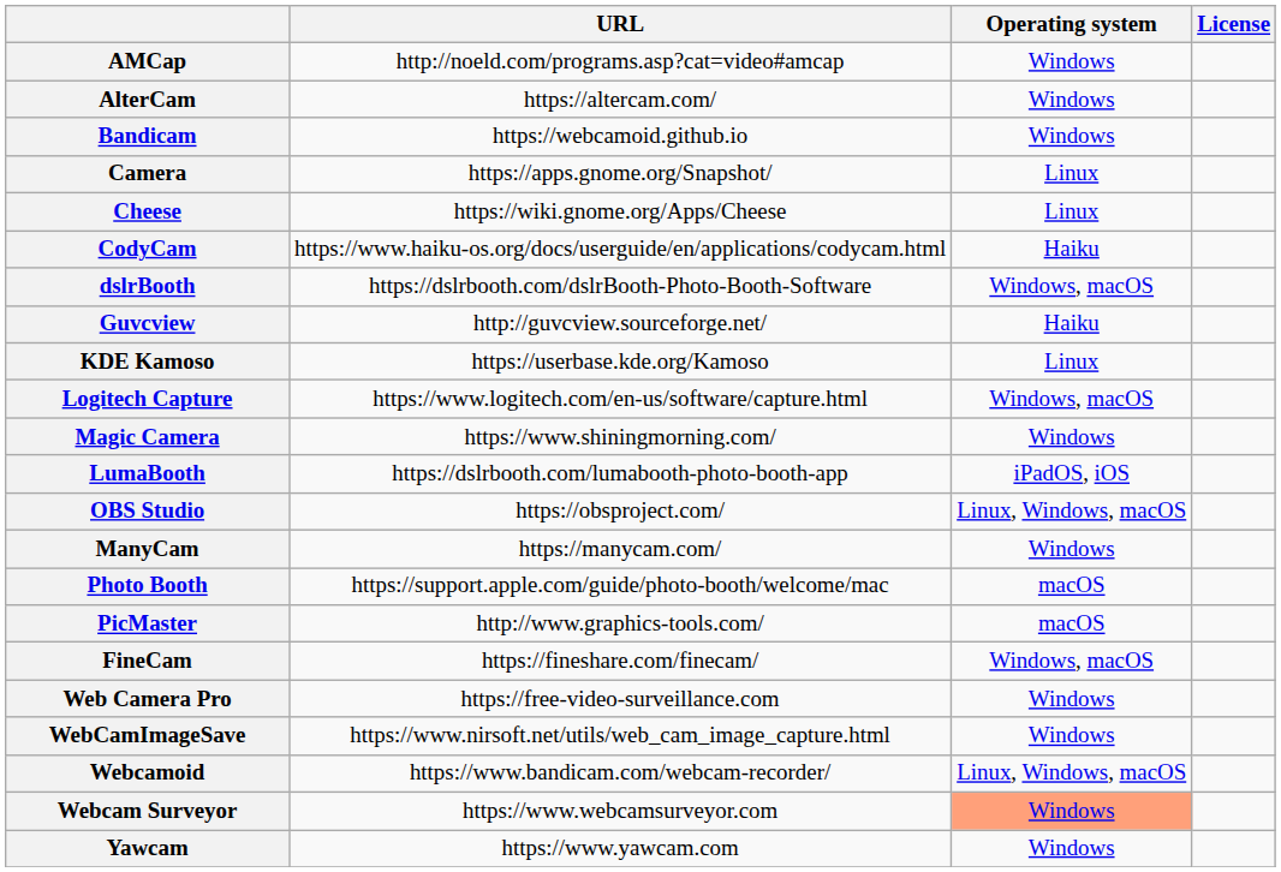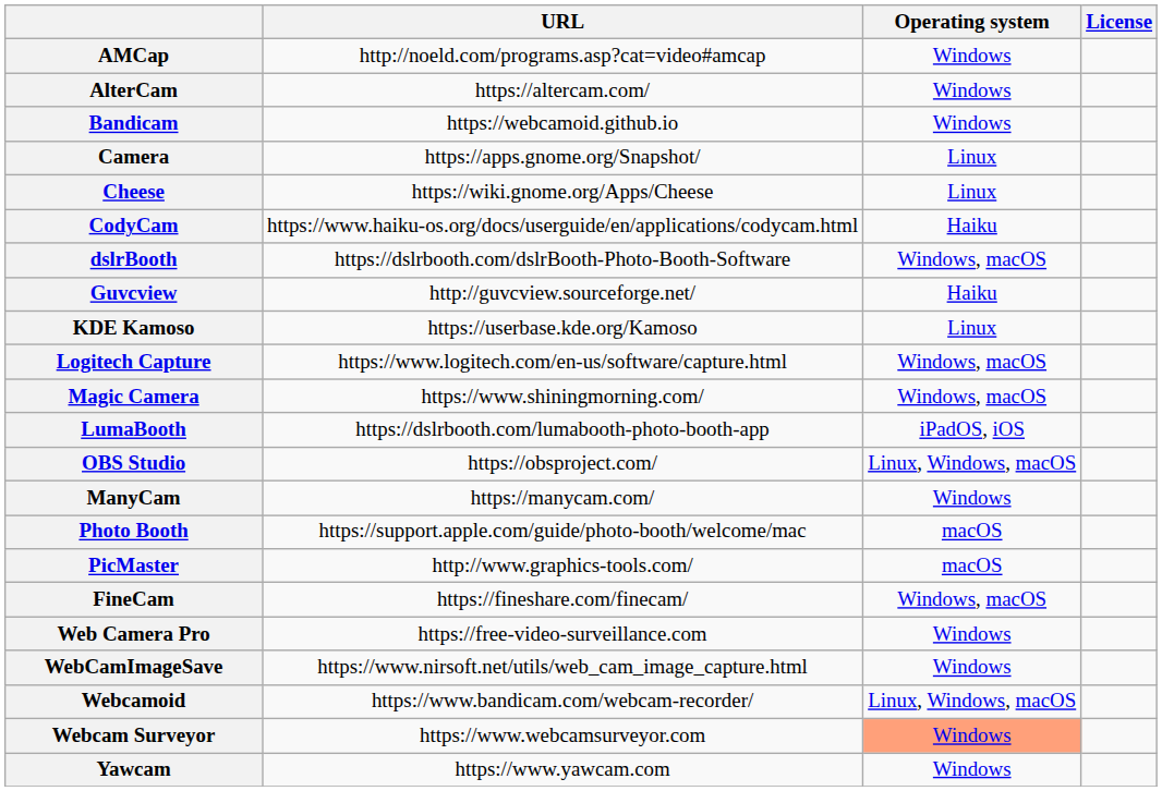Magic Camera | Operating system: Windows -> Windows, macOS
